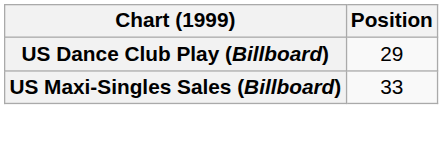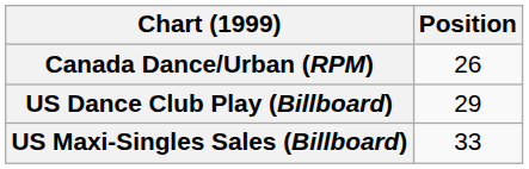+ row: Canada Dance/Urban (RPM) | 26
